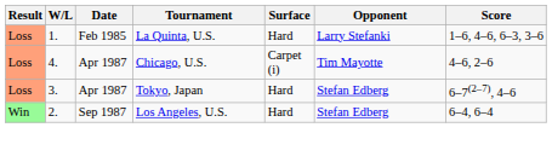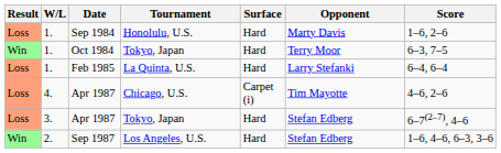+ row: Loss | 1. | Sep 1984 | Honolulu, U.S. | Hard | Marty Davis | 1–6, 2–6
+ row: Win | 1. | Oct 1984 | Tokyo, Japan | Hard | Terry Moor | 6–3, 7–5
Feb 1985 | Score: 1–6, 4–6, 6–3, 3–6 -> 6–4, 6–4
Sep 1987 | Score: 6–4, 6–4 -> 1–6, 4–6, 6–3, 3–6
